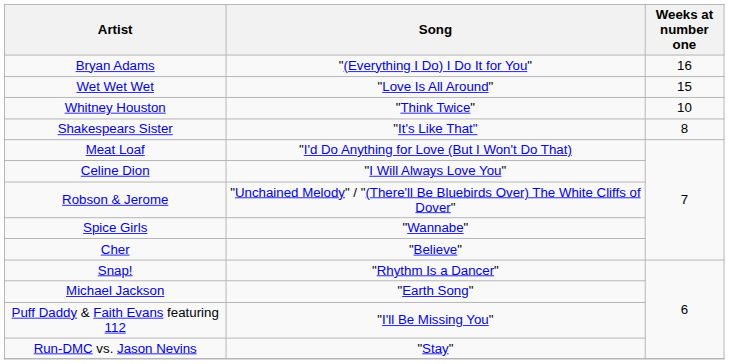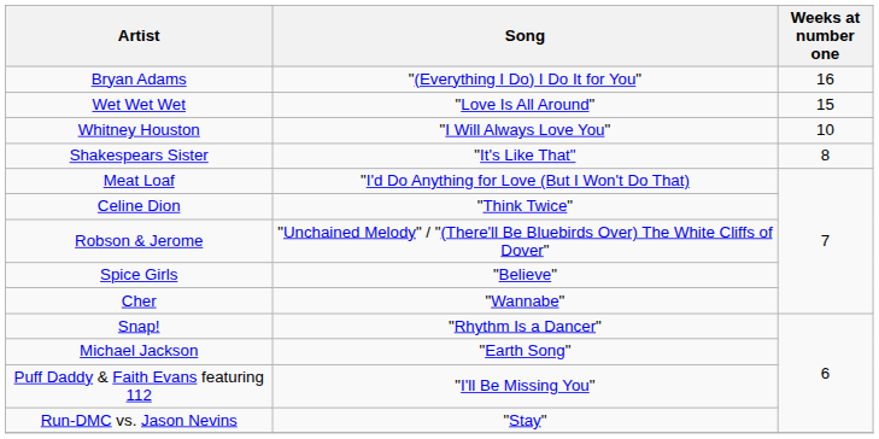Whitney Houston | Song: "Think Twice" -> "I Will Always Love You"
Celine Dion | Song: "I Will Always Love You" -> "Think Twice"
Spice Girls | Song: "Wannabe" -> "Believe"
Cher | Song: "Believe" -> "Wannabe"
